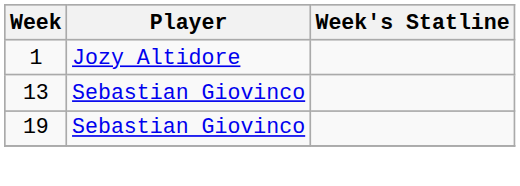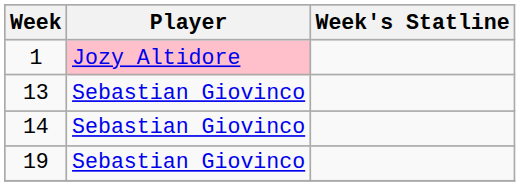1 | Player: no background -> pink background
+ row: 14 | Sebastian Giovinco
